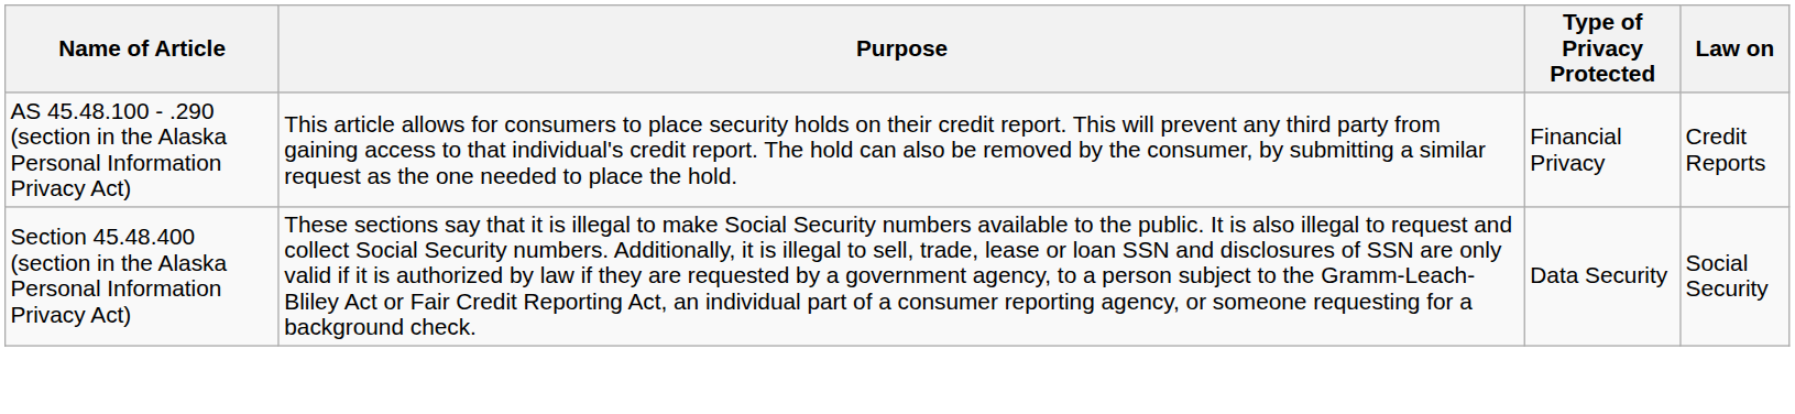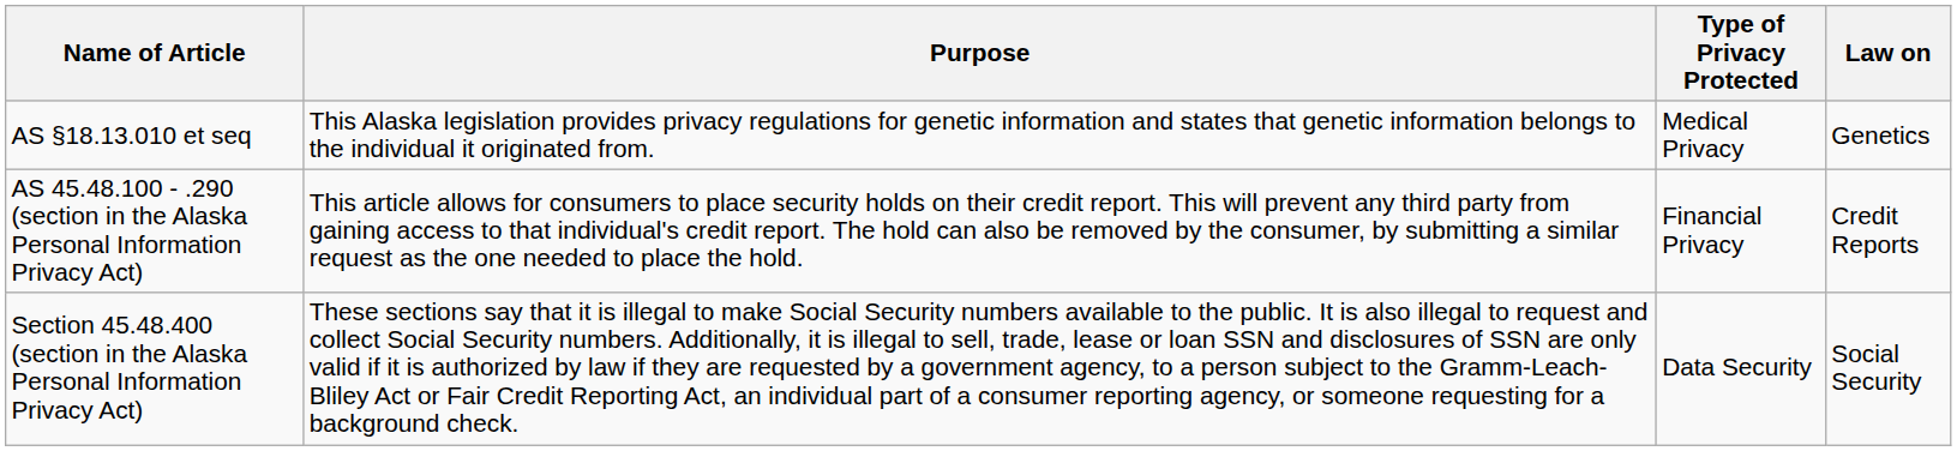+ row: AS §18.13.010 et seq | This Alaska legislation provides privacy regulations for genetic information and states that genetic information belongs to the individual it originated from. | Medical Privacy | Genetics
